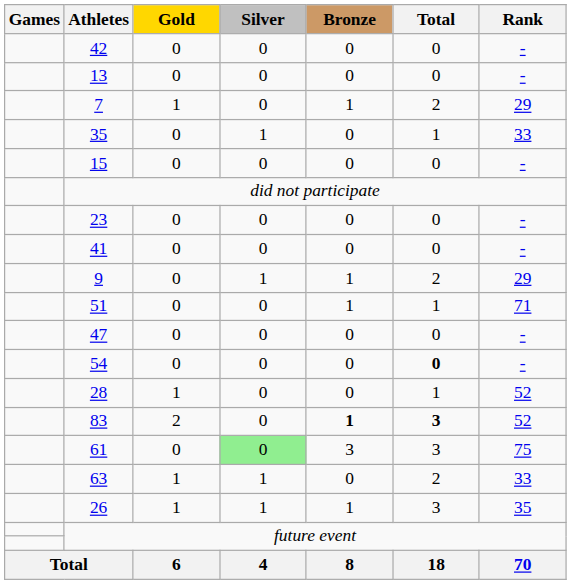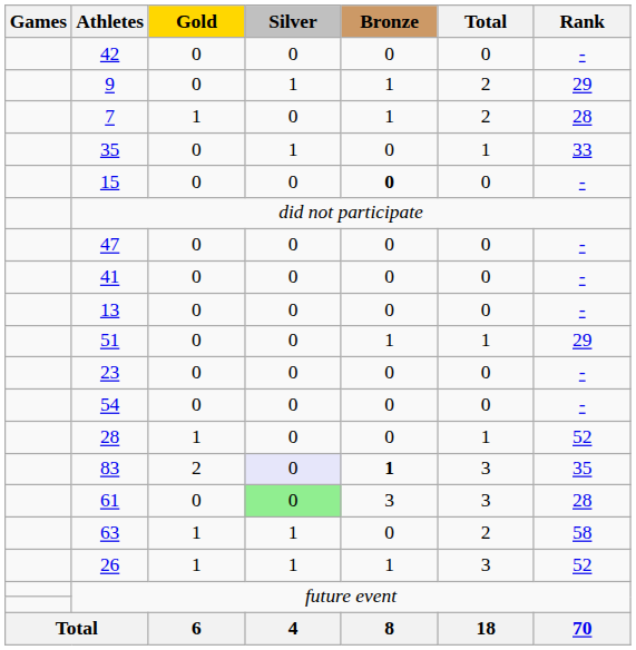rows swapped: 9 <-> 13
7 | Rank: 29 -> 28
15 | Bronze: normal -> bold
rows swapped: 23 <-> 47
51 | Rank: 71 -> 29
54 | Total: bold -> normal
83 | Silver: no background -> lavender background
83 | Total: bold -> normal
83 | Rank: 52 -> 35
61 | Rank: 75 -> 28
63 | Rank: 33 -> 58
26 | Rank: 35 -> 52
